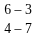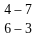rows swapped: 4 – 7 <-> 6 – 3
